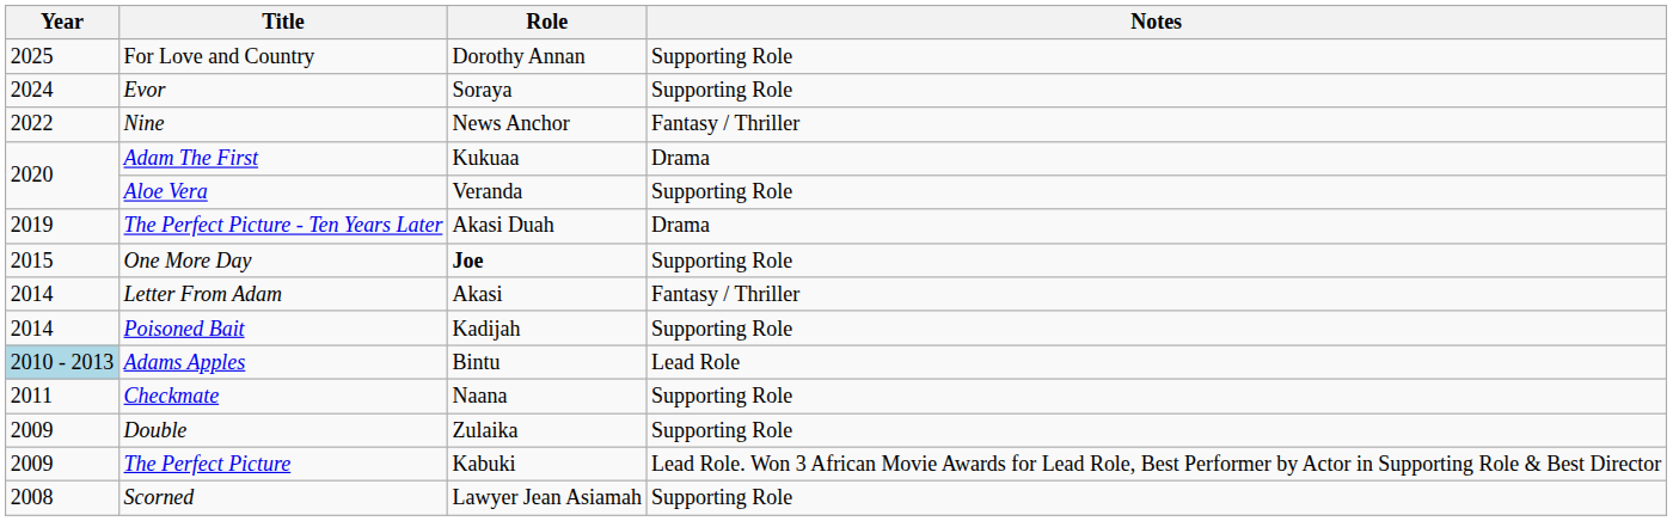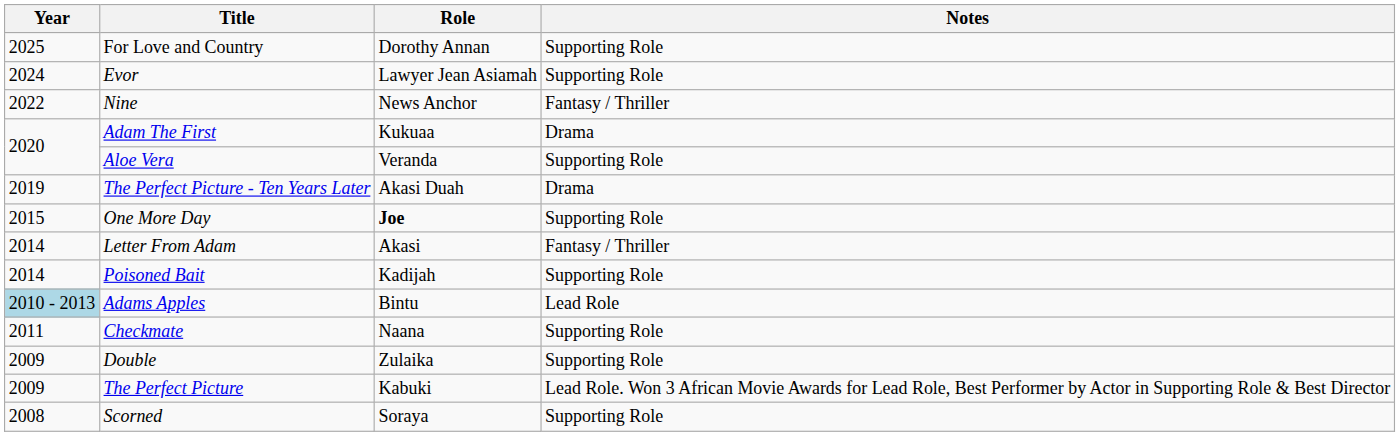Evor | Role: Soraya -> Lawyer Jean Asiamah
Scorned | Role: Lawyer Jean Asiamah -> Soraya
